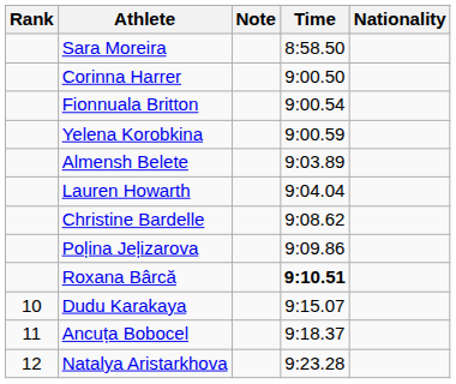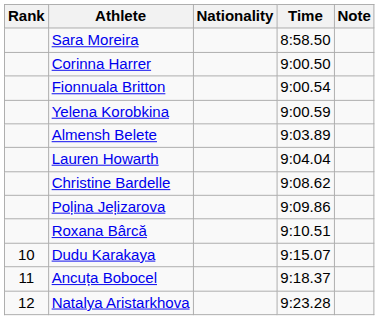columns swapped: Nationality <-> Note
Roxana Bârcă | Time: bold -> normal
